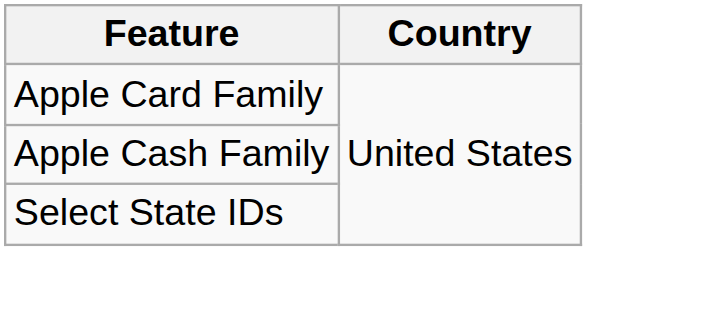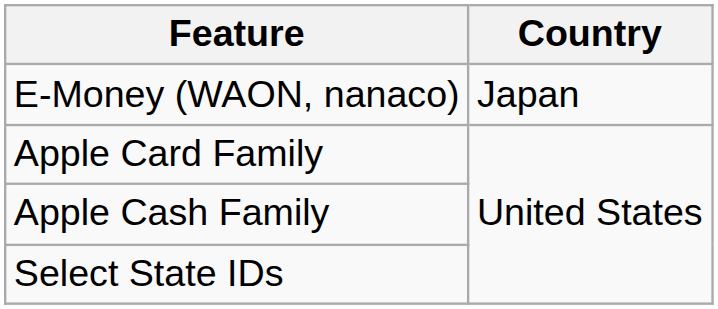+ row: E-Money (WAON, nanaco) | Japan
